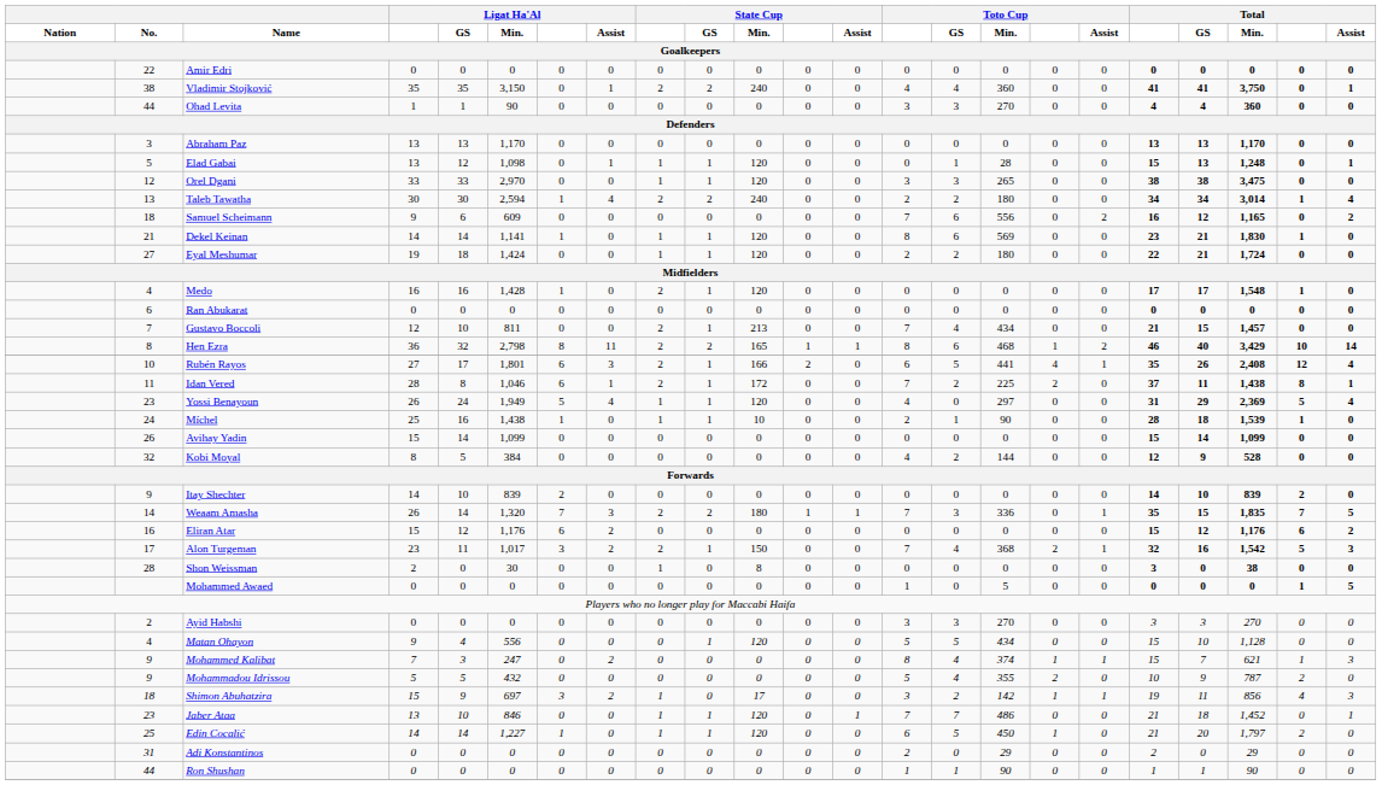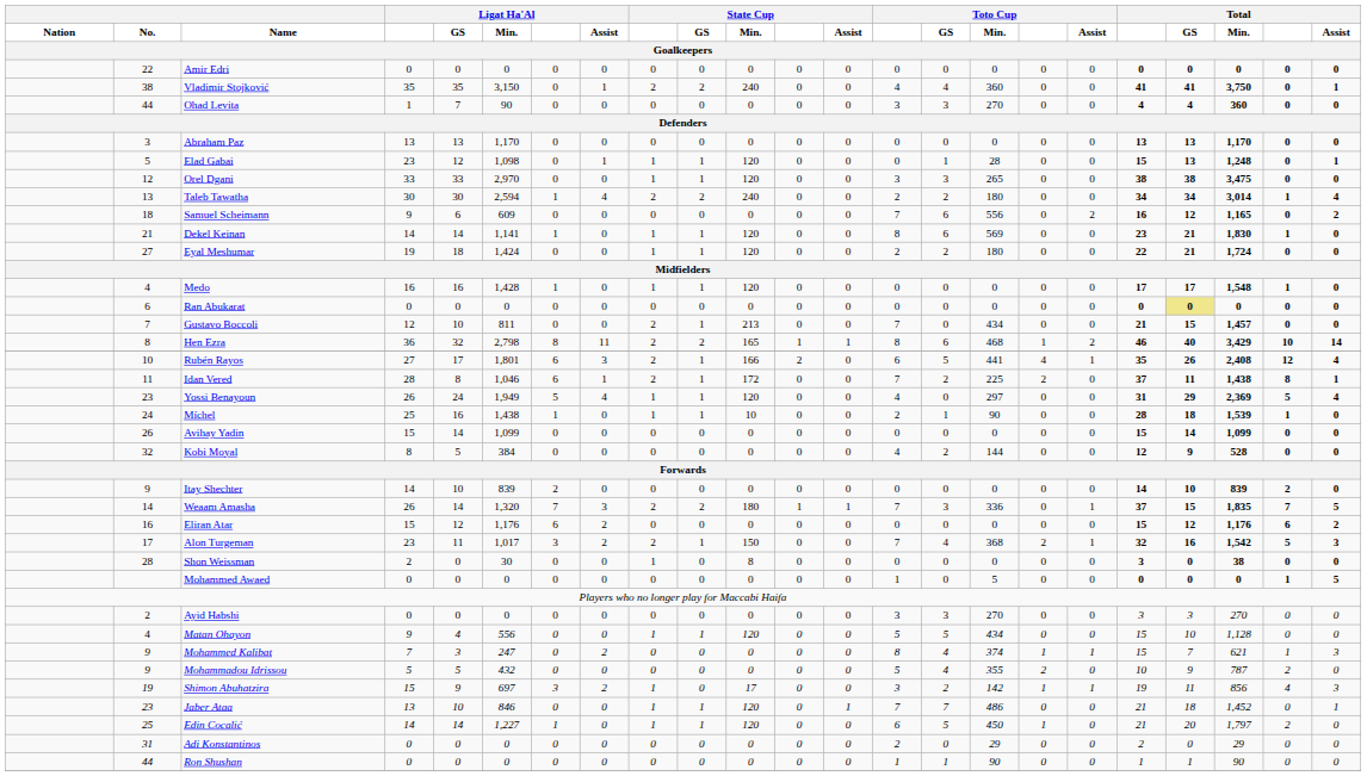Ohad Levita | Ligat Ha'Al / GS: 1 -> 7
Elad Gabai | column 4: 13 -> 23
Medo | column 9: 2 -> 1
Ran Abukarat | Total / GS: no background -> khaki background
Gustavo Boccoli | Toto Cup / GS: 4 -> 0
Weaam Amasha | column 19: 35 -> 37
Matan Ohayon | column 9: 0 -> 1
Shimon Abuhatzira | No.: 18 -> 19
